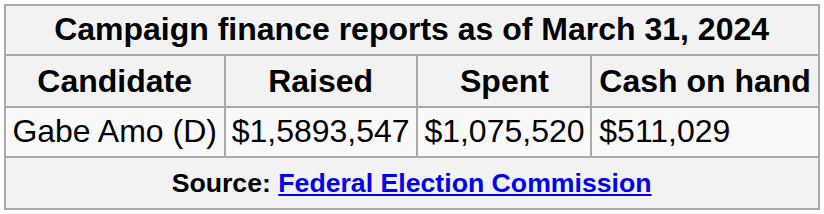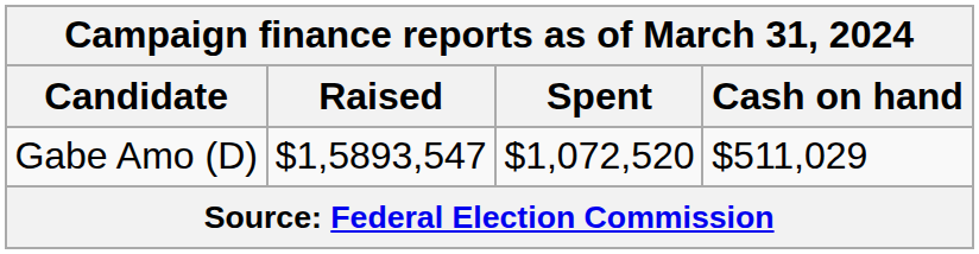Gabe Amo (D) | Spent: $1,075,520 -> $1,072,520
